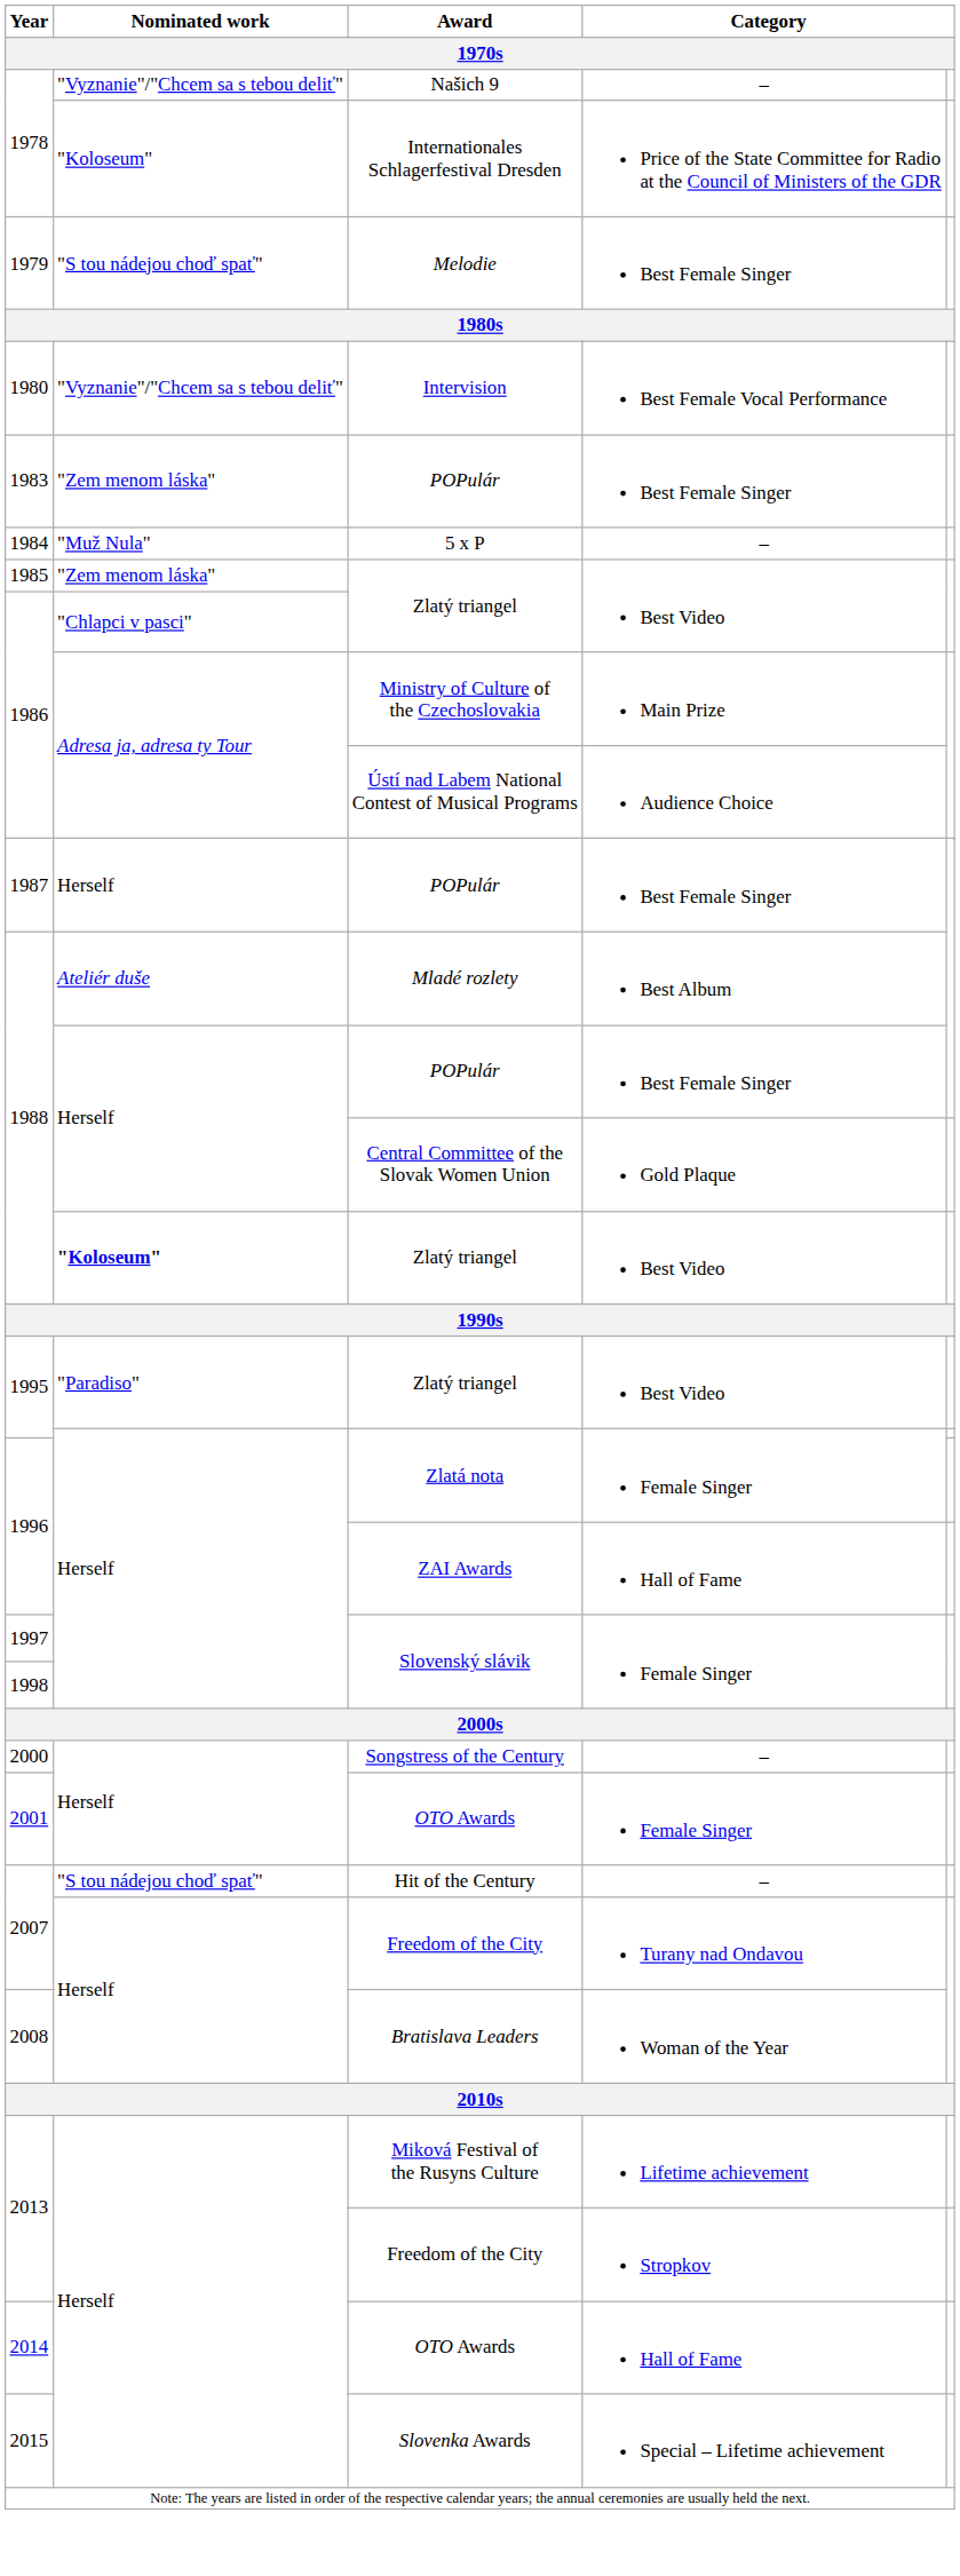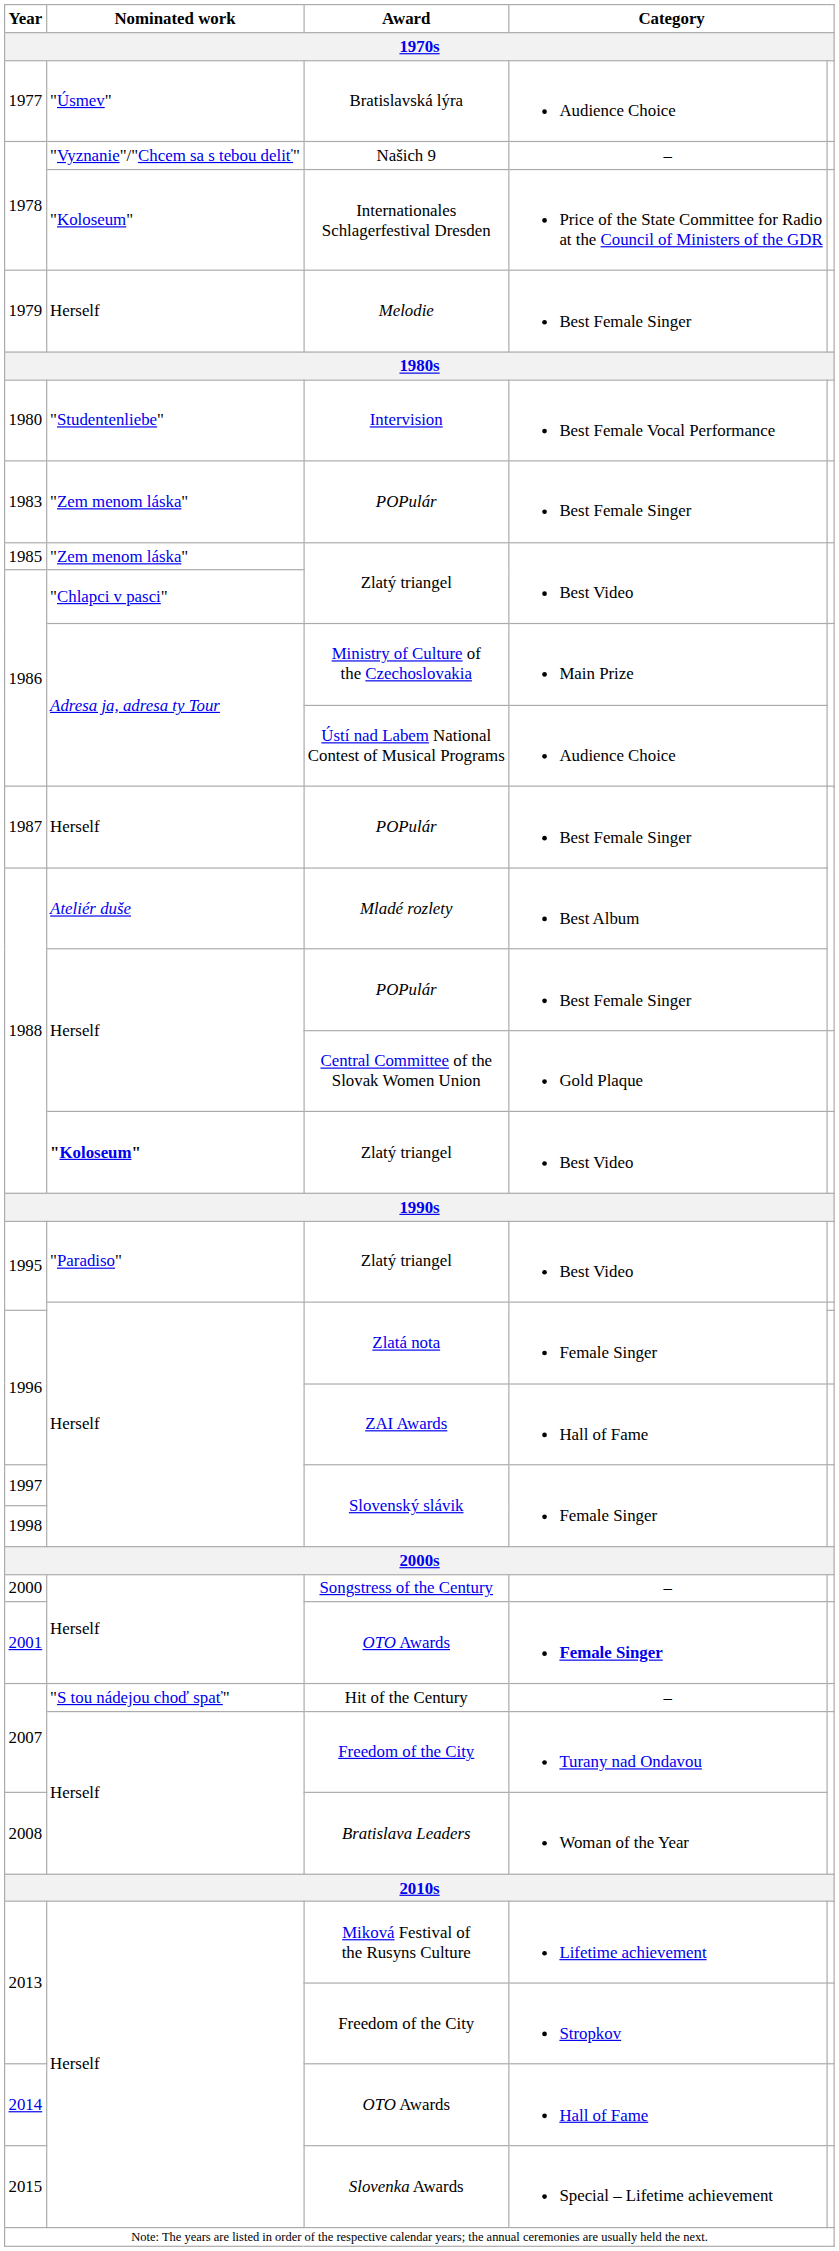+ row: 1977 | "Úsmev" | Bratislavská lýra | Audience Choice
Melodie | Nominated work: "S tou nádejou choď spať" -> Herself
Intervision | Nominated work: "Vyznanie"/"Chcem sa s tebou deliť" -> "Studentenliebe"
- row: 1984 | "Muž Nula" | 5 x P | –
2001 / OTO Awards | column 4: normal -> bold
